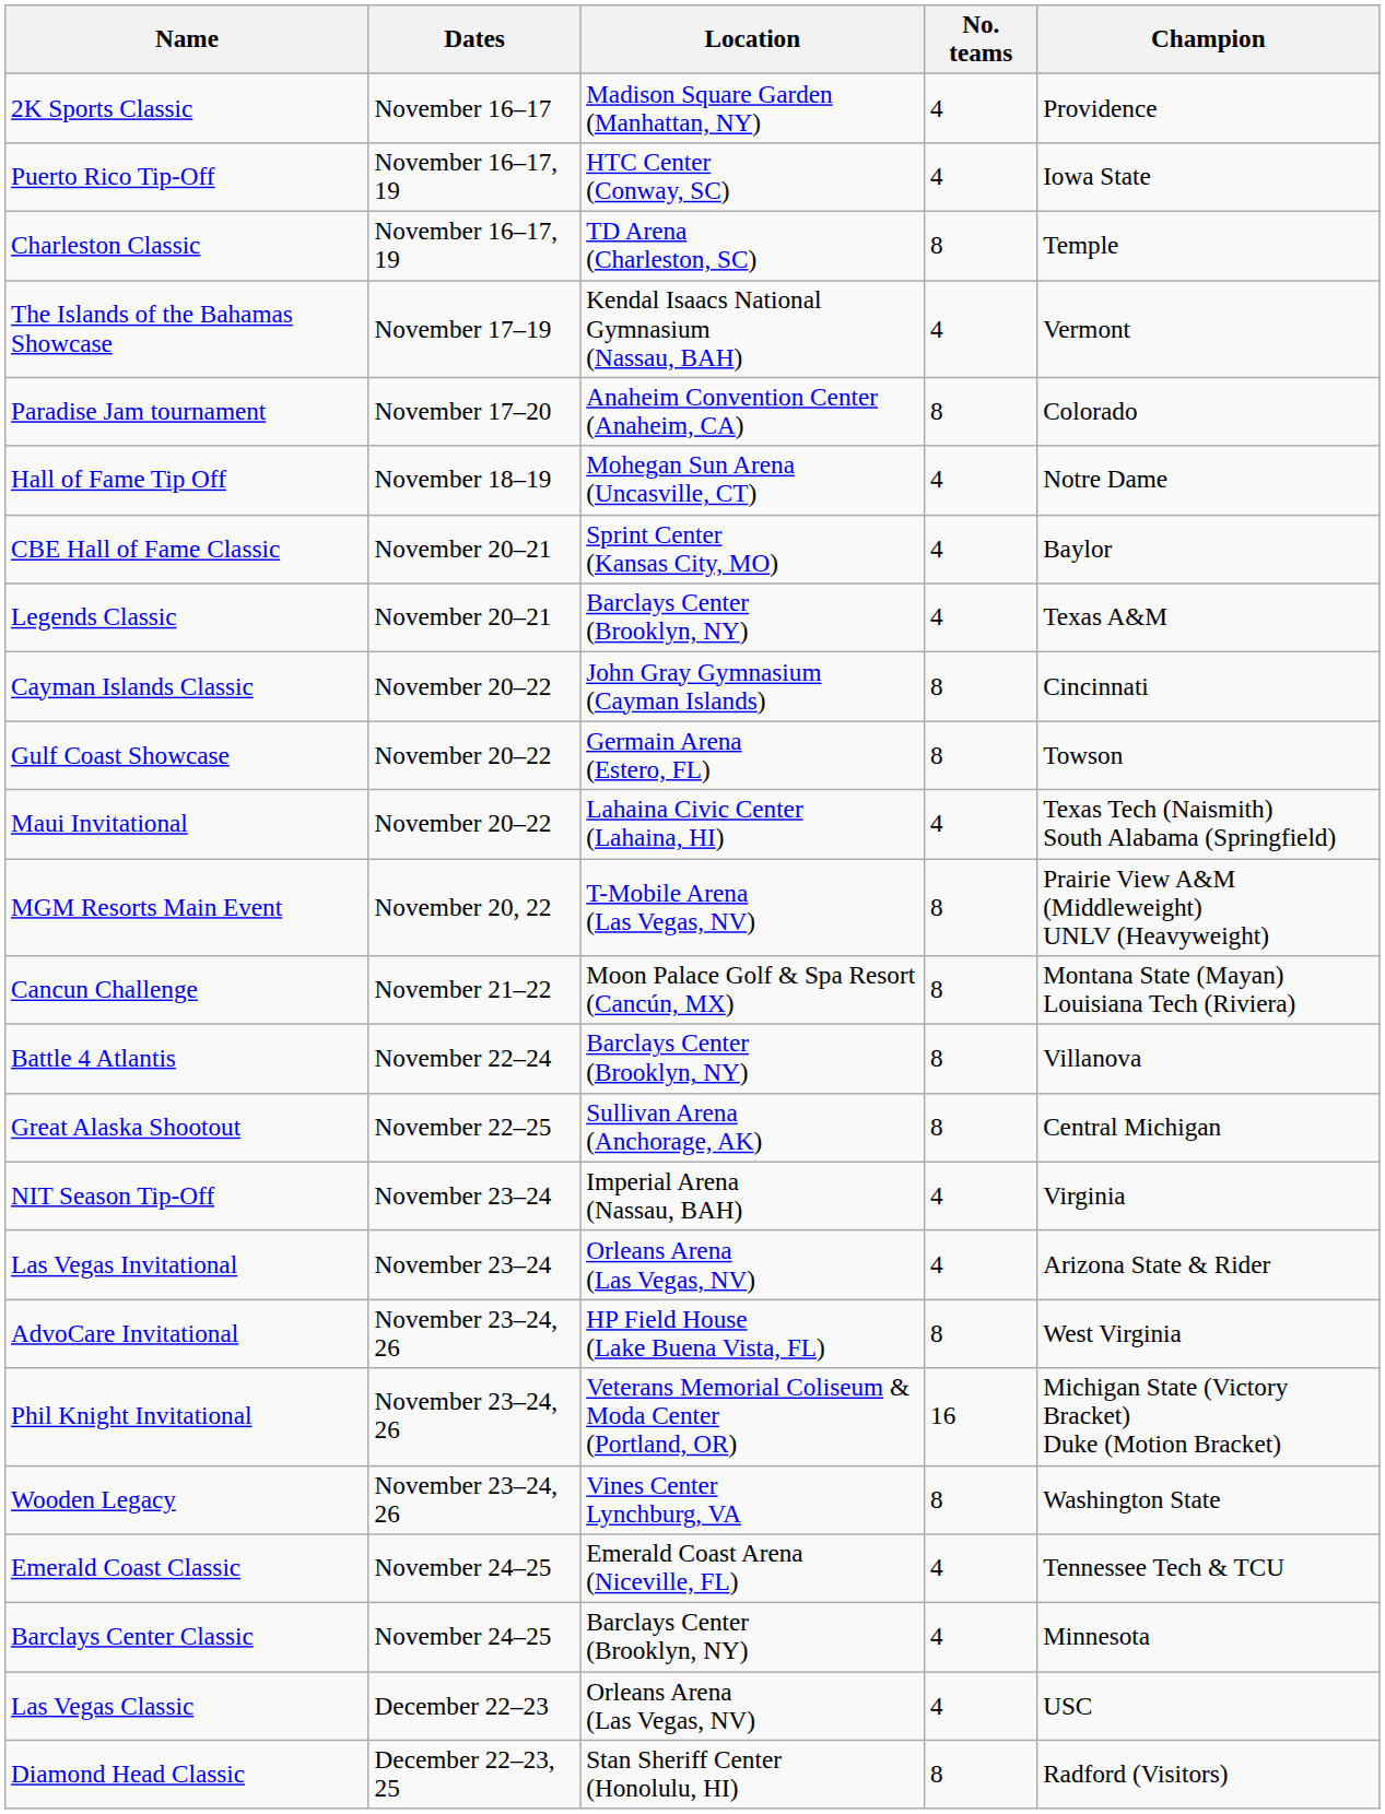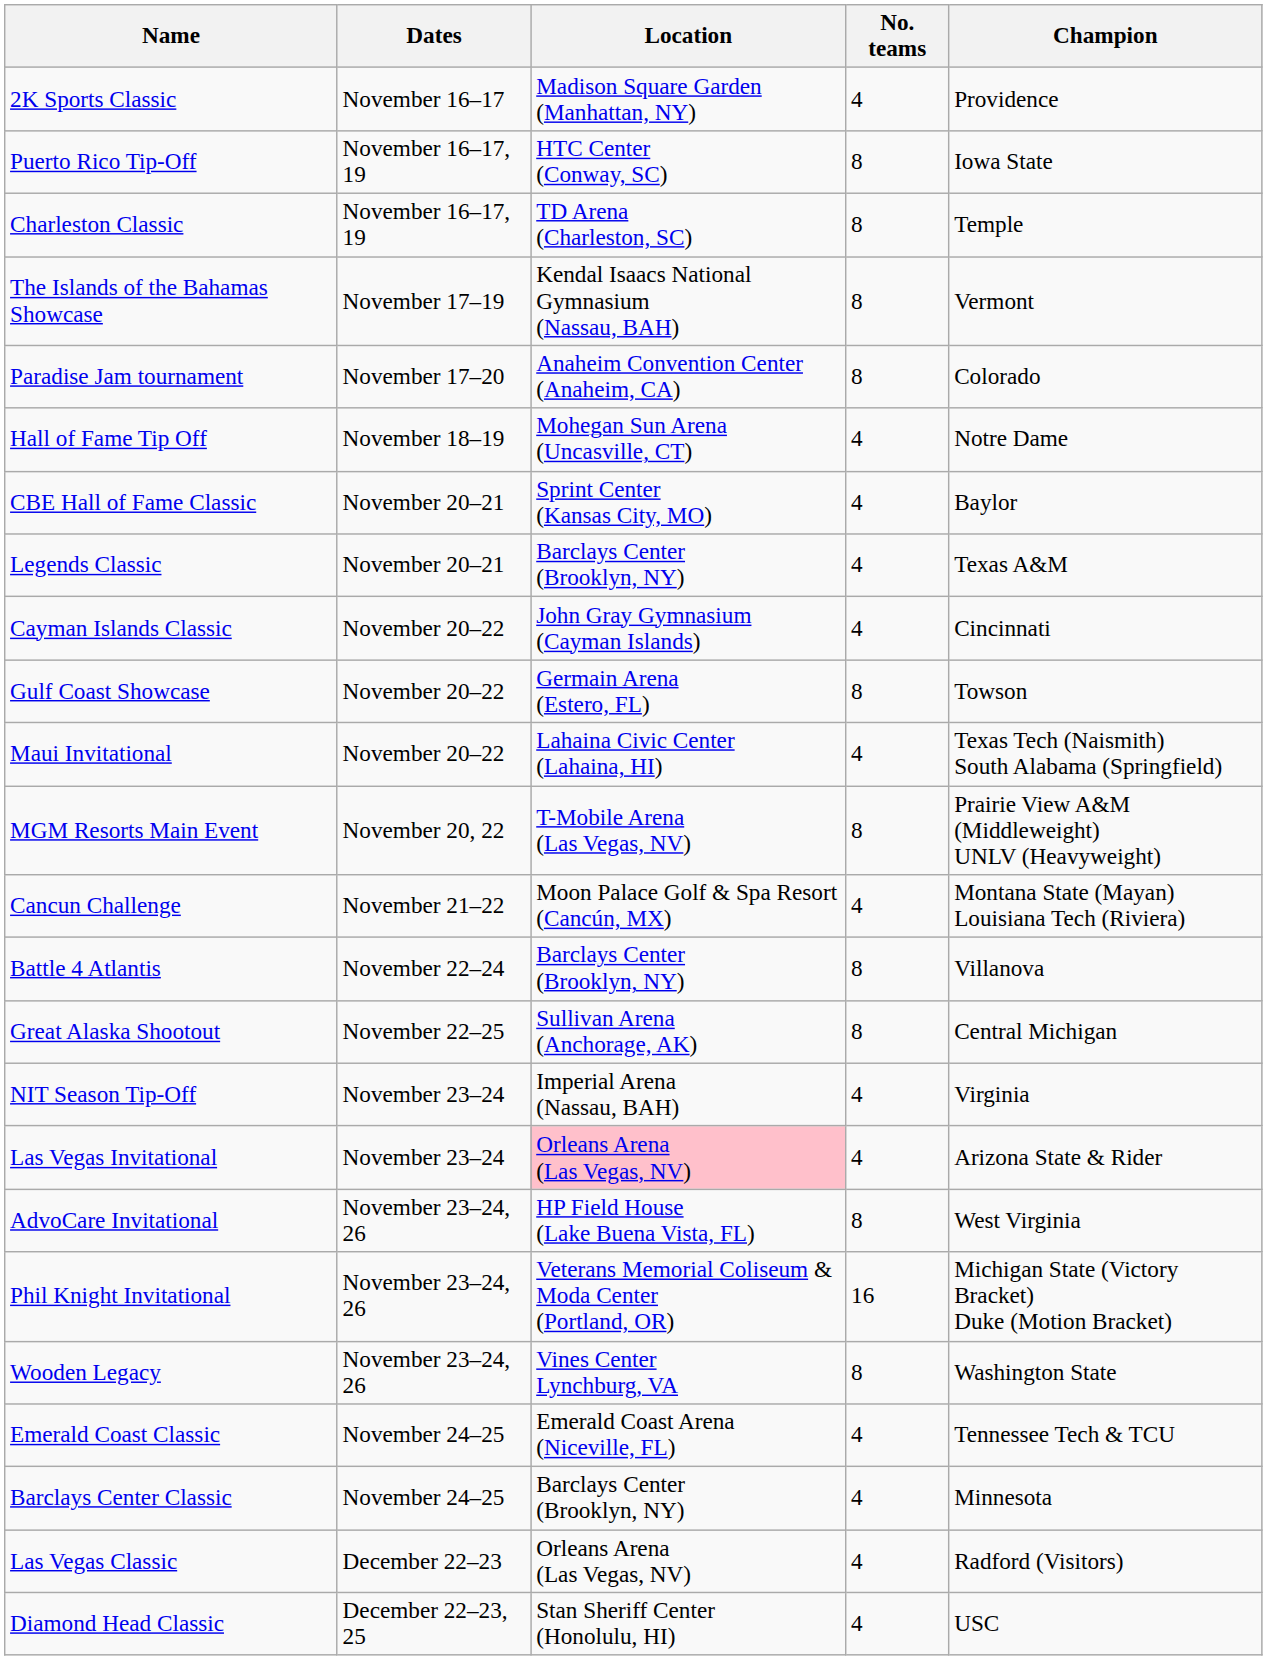Puerto Rico Tip-Off | No. teams: 4 -> 8
The Islands of the Bahamas Showcase | No. teams: 4 -> 8
Cayman Islands Classic | No. teams: 8 -> 4
Cancun Challenge | No. teams: 8 -> 4
Las Vegas Invitational | Location: no background -> pink background
Las Vegas Classic | Champion: USC -> Radford (Visitors)
Diamond Head Classic | No. teams: 8 -> 4
Diamond Head Classic | Champion: Radford (Visitors) -> USC
